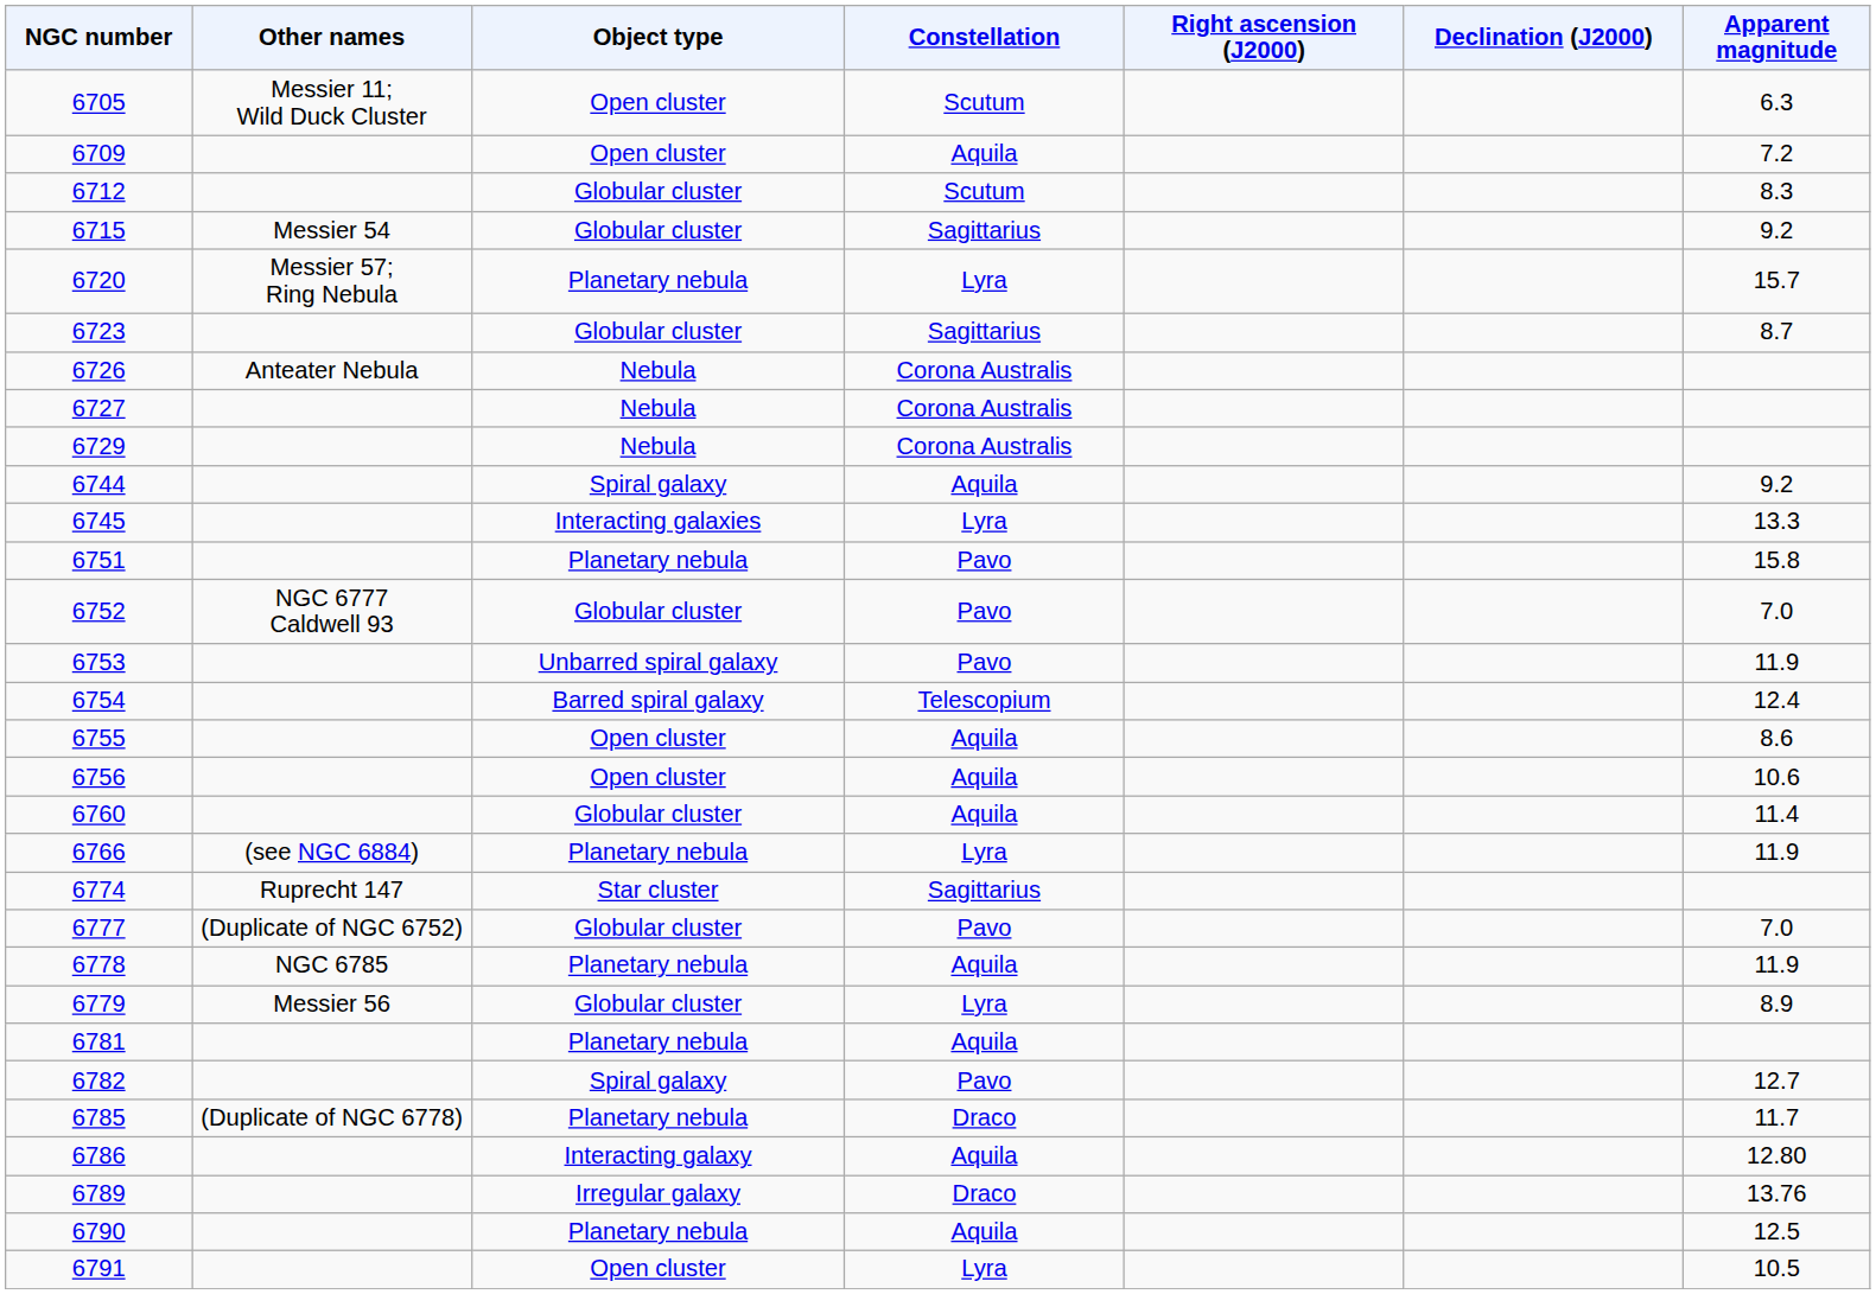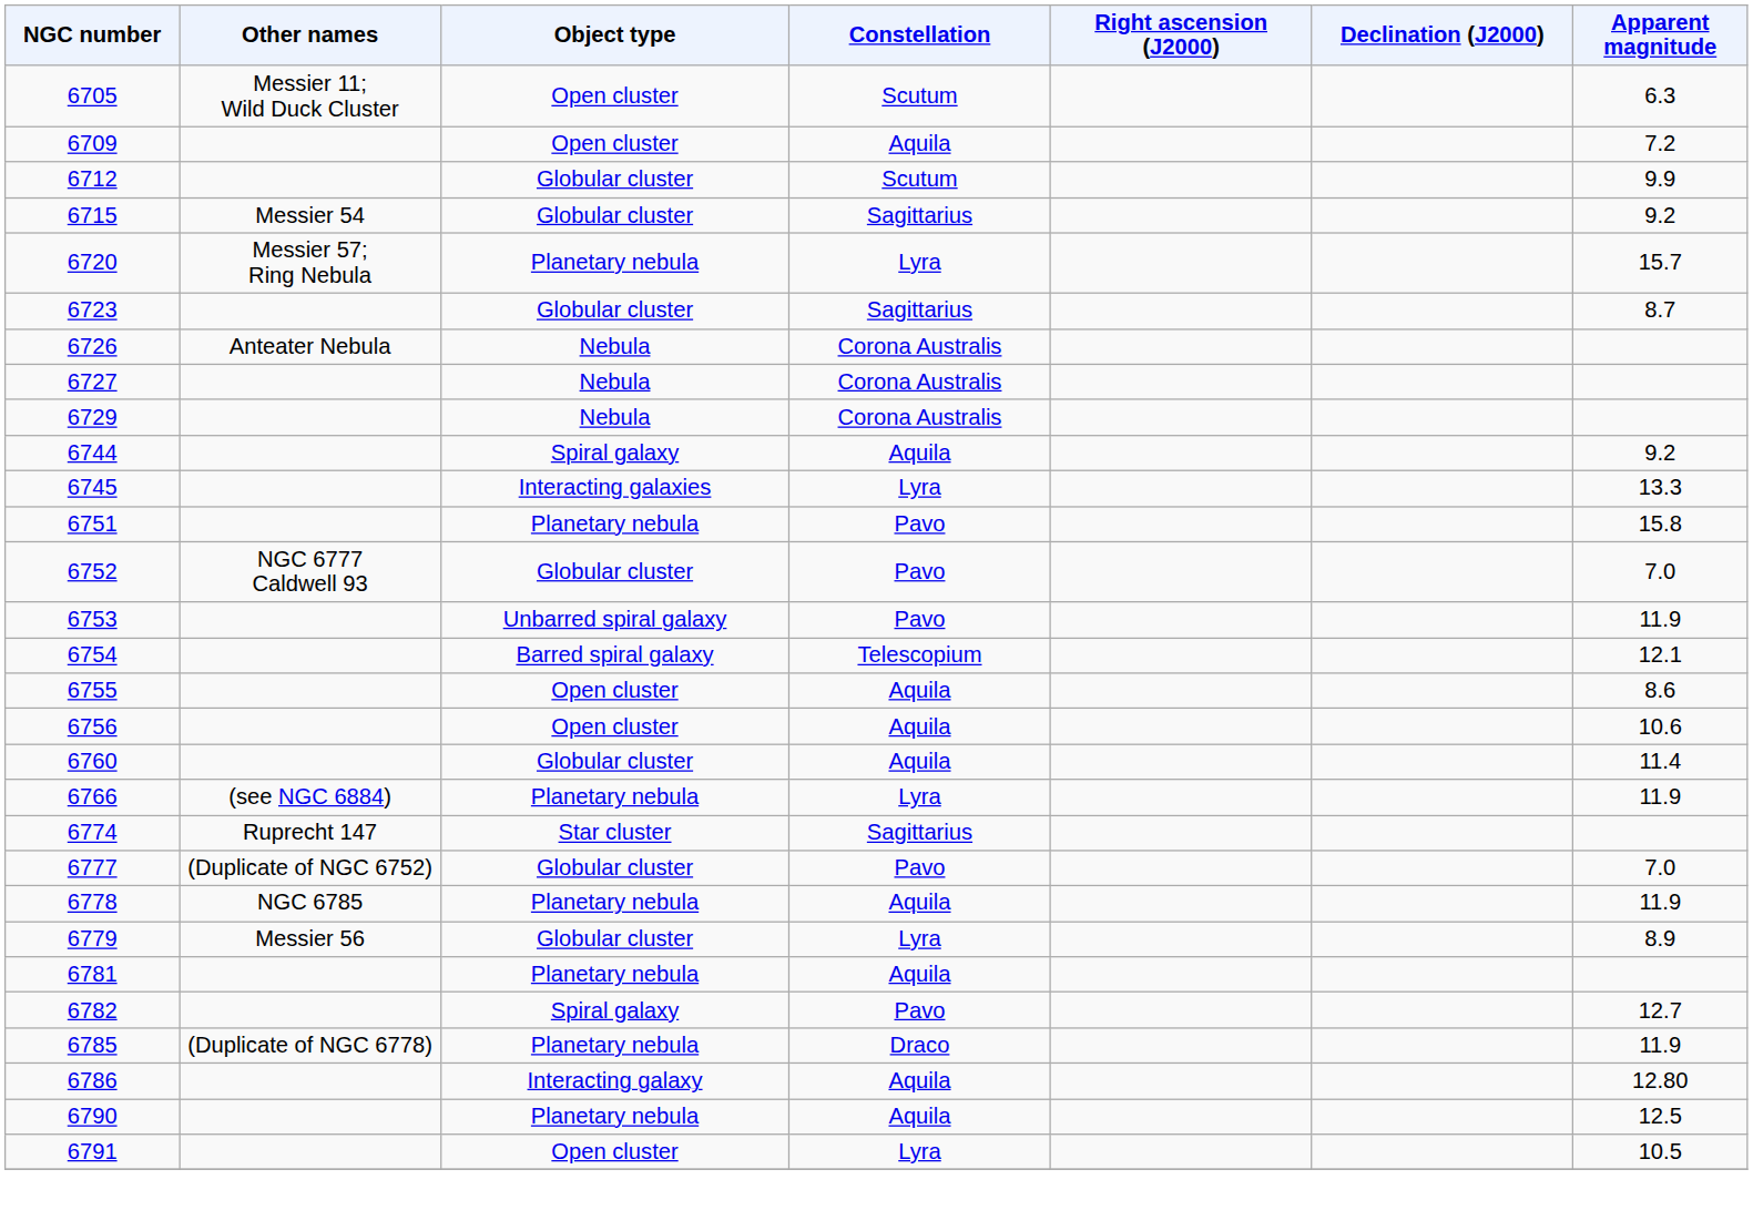6712 | Apparent magnitude: 8.3 -> 9.9
6754 | Apparent magnitude: 12.4 -> 12.1
6785 | Apparent magnitude: 11.7 -> 11.9
- row: 6789 | Irregular galaxy | Draco | 13.76
